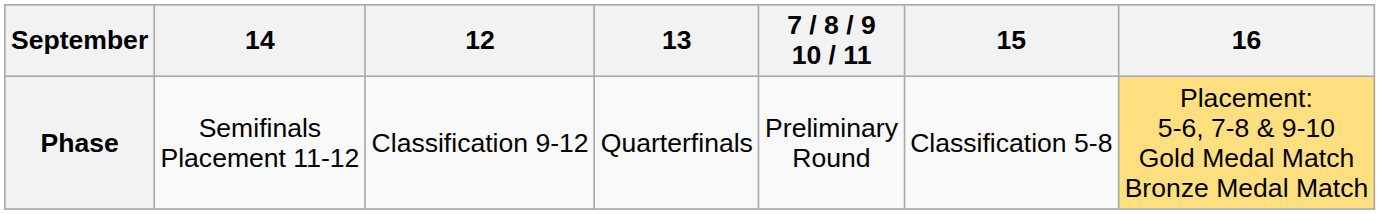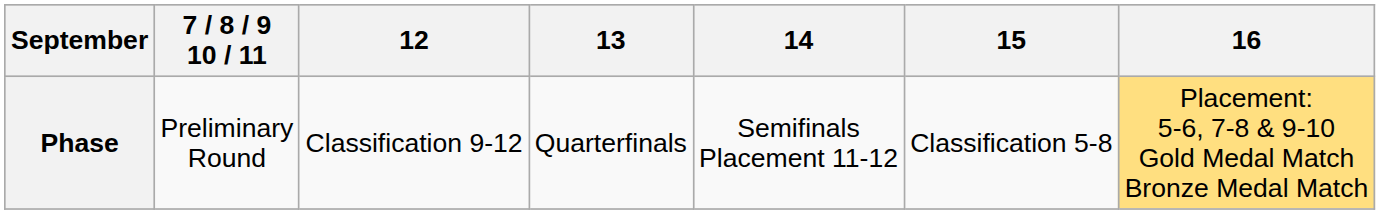columns swapped: 7 / 8 / 9 10 / 11 <-> 14
